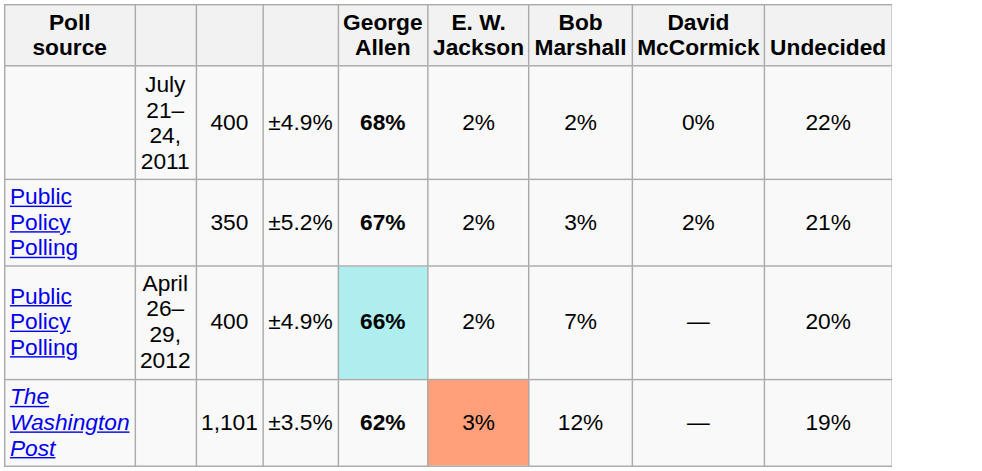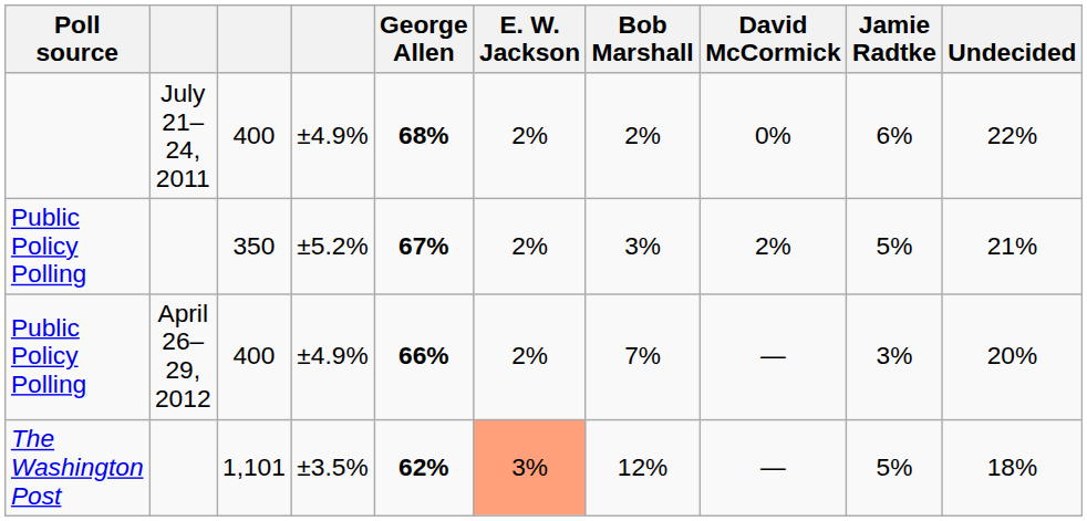+ column: Jamie Radtke | 6% | 5% | 3% | 5%
Public Policy Polling / April 26–29, 2012 | George Allen: paleturquoise background -> no background
The Washington Post | Undecided: 19% -> 18%
